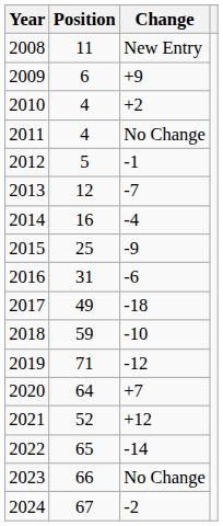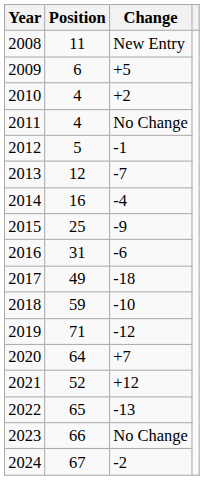2009 | Change: +9 -> +5
2022 | Change: -14 -> -13
